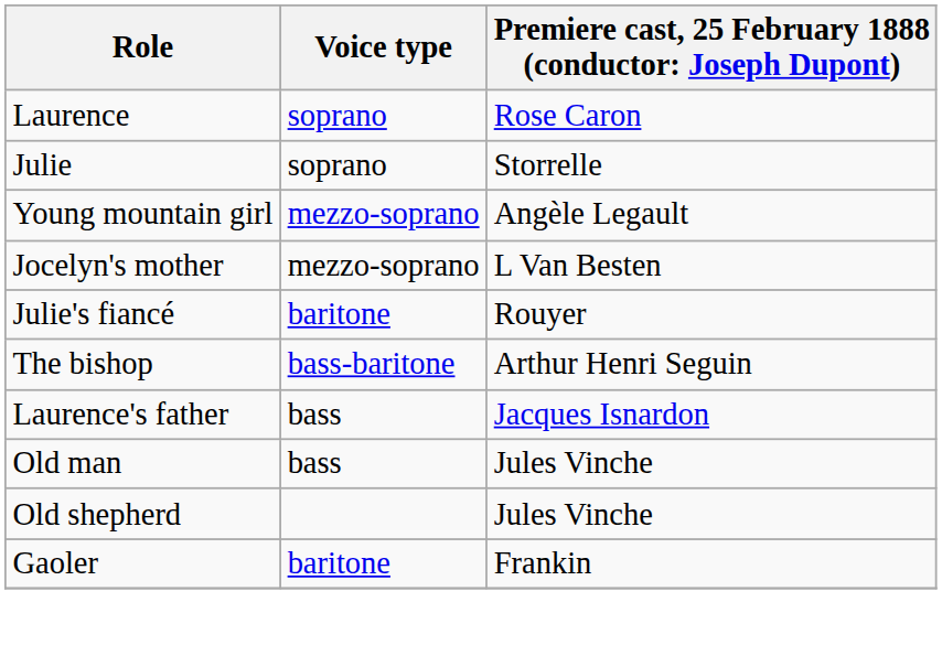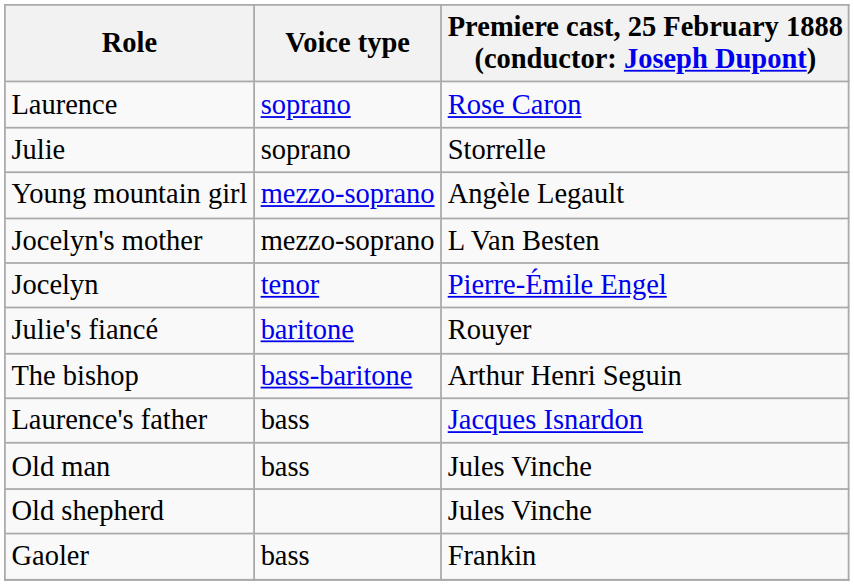+ row: Jocelyn | tenor | Pierre-Émile Engel
Gaoler | Voice type: baritone -> bass
